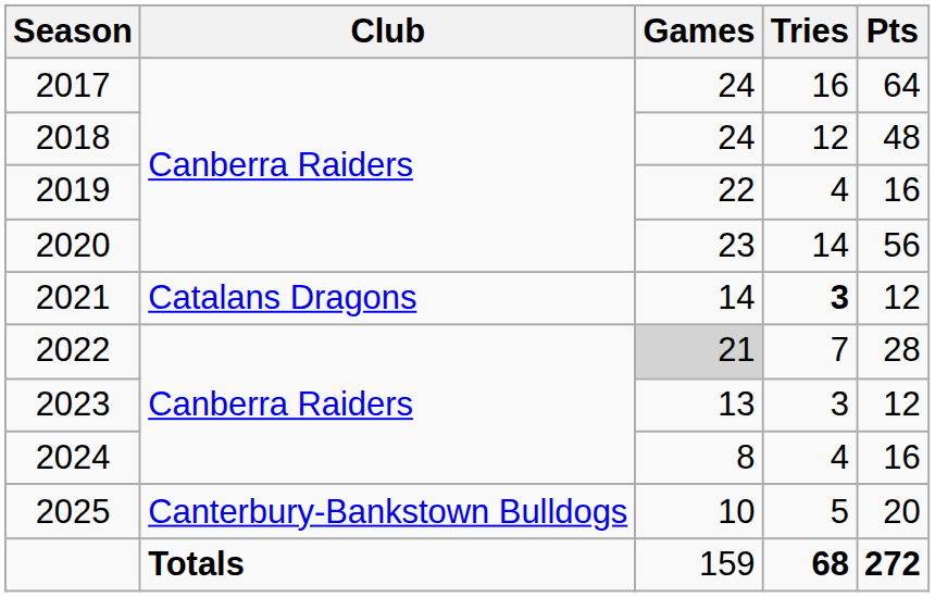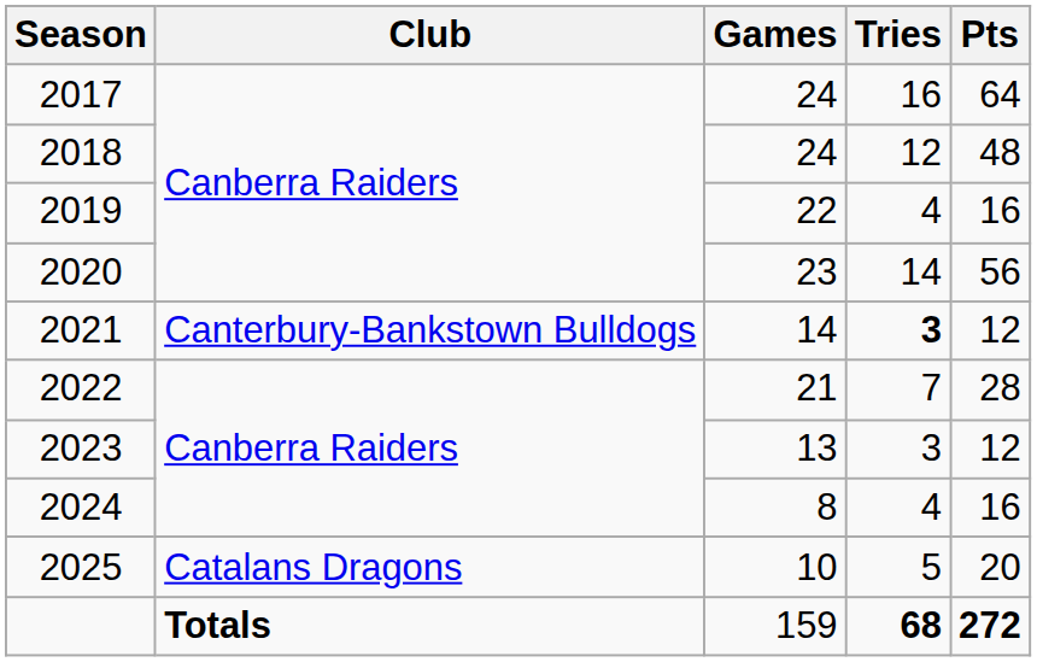2021 | Club: Catalans Dragons -> Canterbury-Bankstown Bulldogs
2022 | Games: lightgrey background -> no background
2025 | Club: Canterbury-Bankstown Bulldogs -> Catalans Dragons
